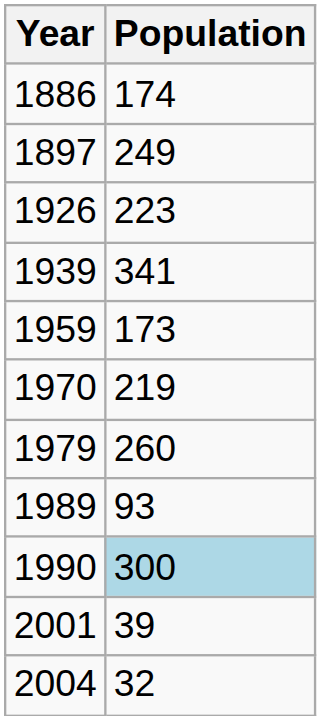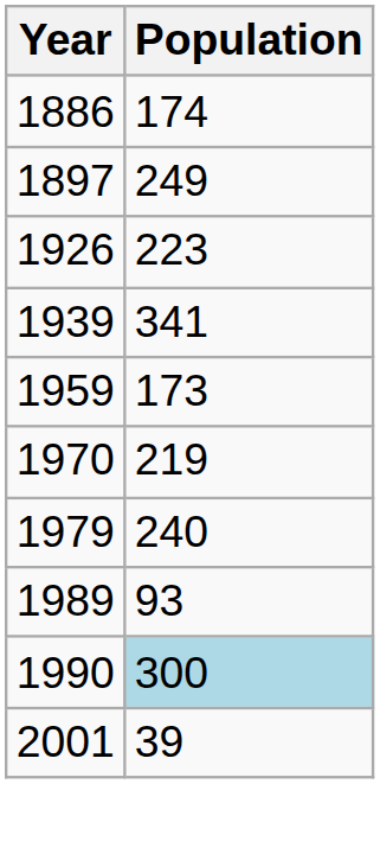1979 | Population: 260 -> 240
- row: 2004 | 32
